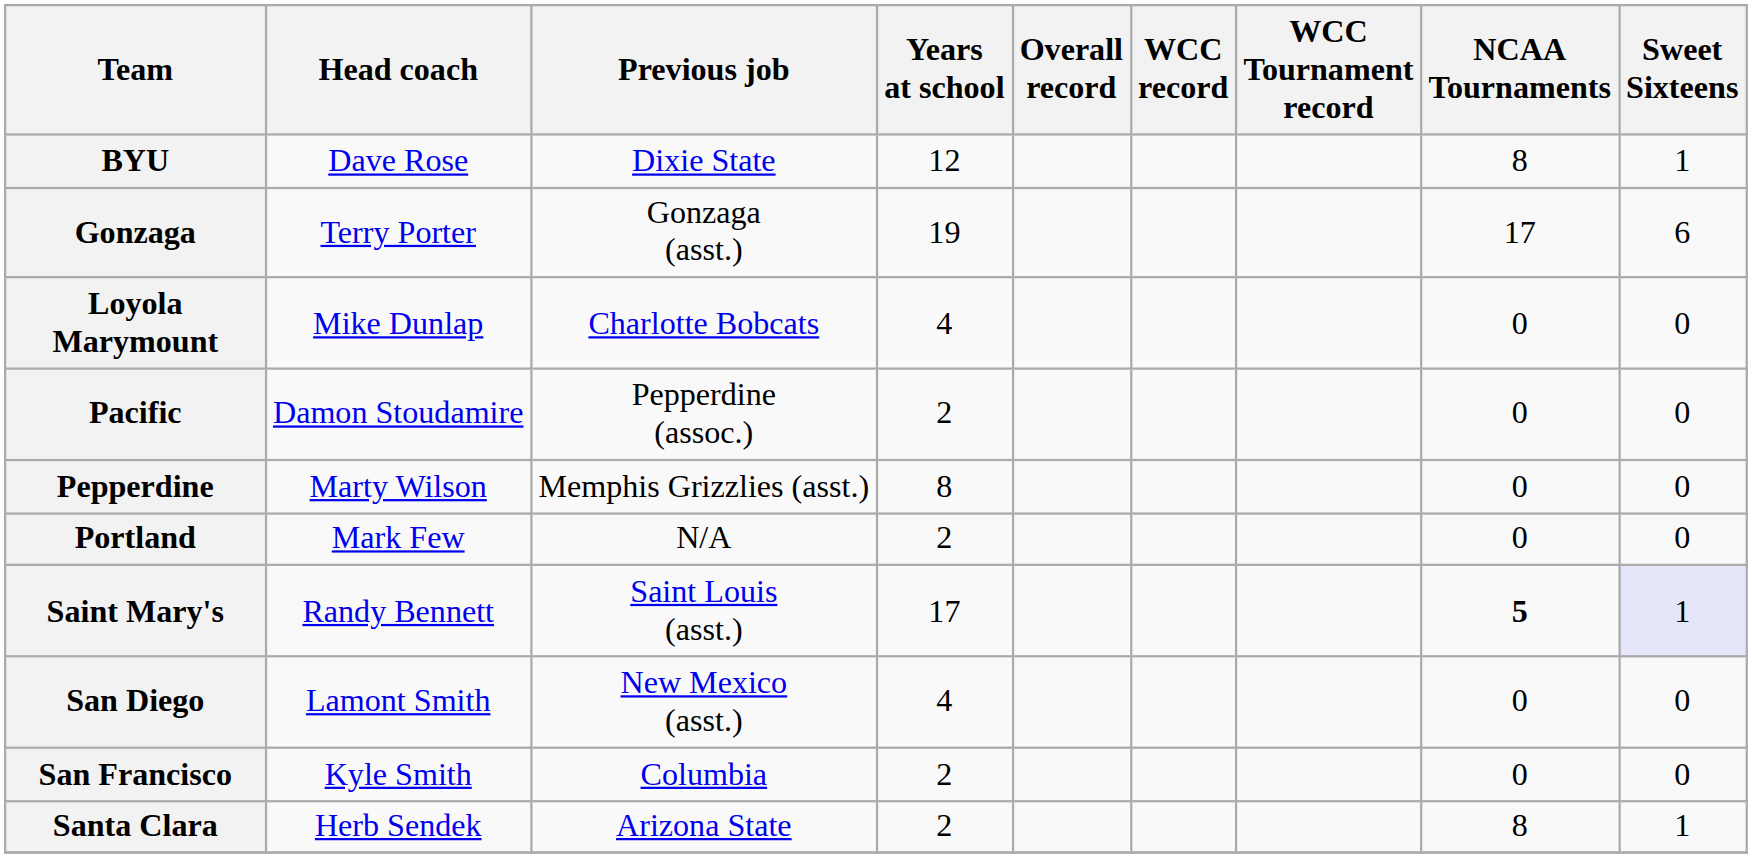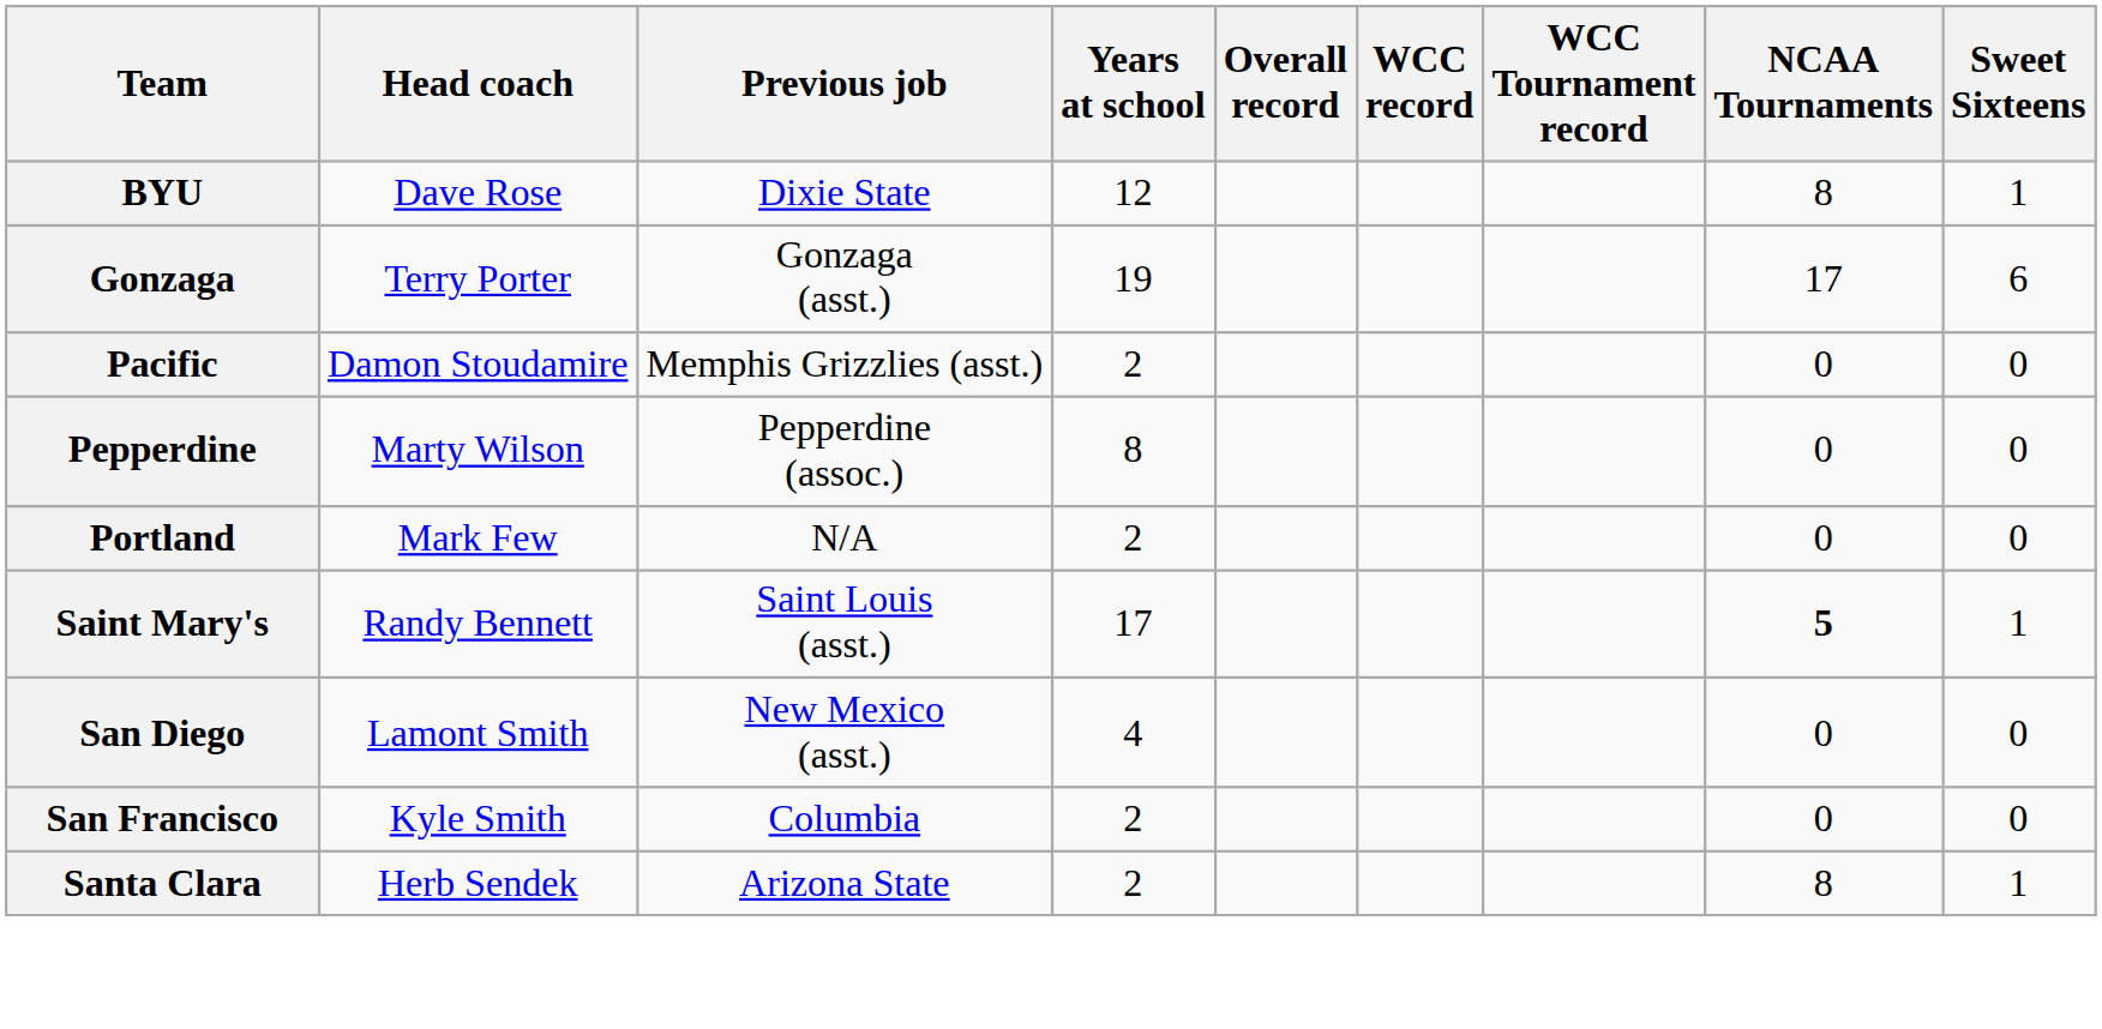- row: Loyola Marymount | Mike Dunlap | Charlotte Bobcats | 4 | 0 | 0
Pacific | Previous job: Pepperdine (assoc.) -> Memphis Grizzlies (asst.)
Pepperdine | Previous job: Memphis Grizzlies (asst.) -> Pepperdine (assoc.)
Saint Mary's | Sweet Sixteens: lavender background -> no background
